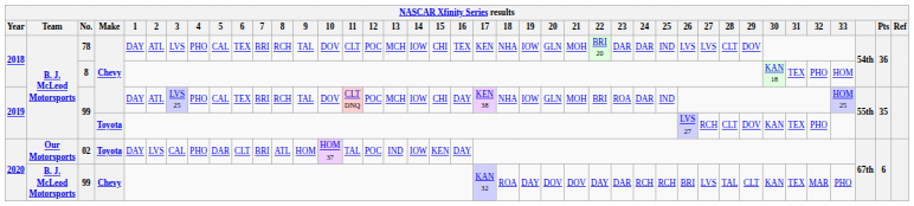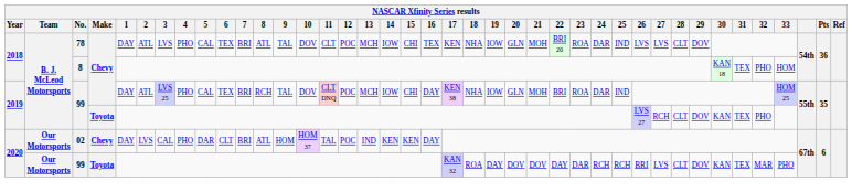78 | 8: RCH -> ATL
78 | 23: DAR -> ROA
02 | Make: Toyota -> Chevy
02 | 14: IOW -> KEN
2020 / 99 | Team: B. J. McLeod Motorsports -> Our Motorsports
2020 / 99 | Make: Chevy -> Toyota
2020 / 99 | 28: TAL -> CLT
2020 / 99 | 29: CLT -> DOV
